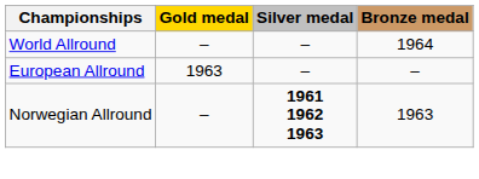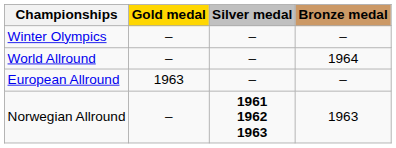+ row: Winter Olympics | – | – | –
